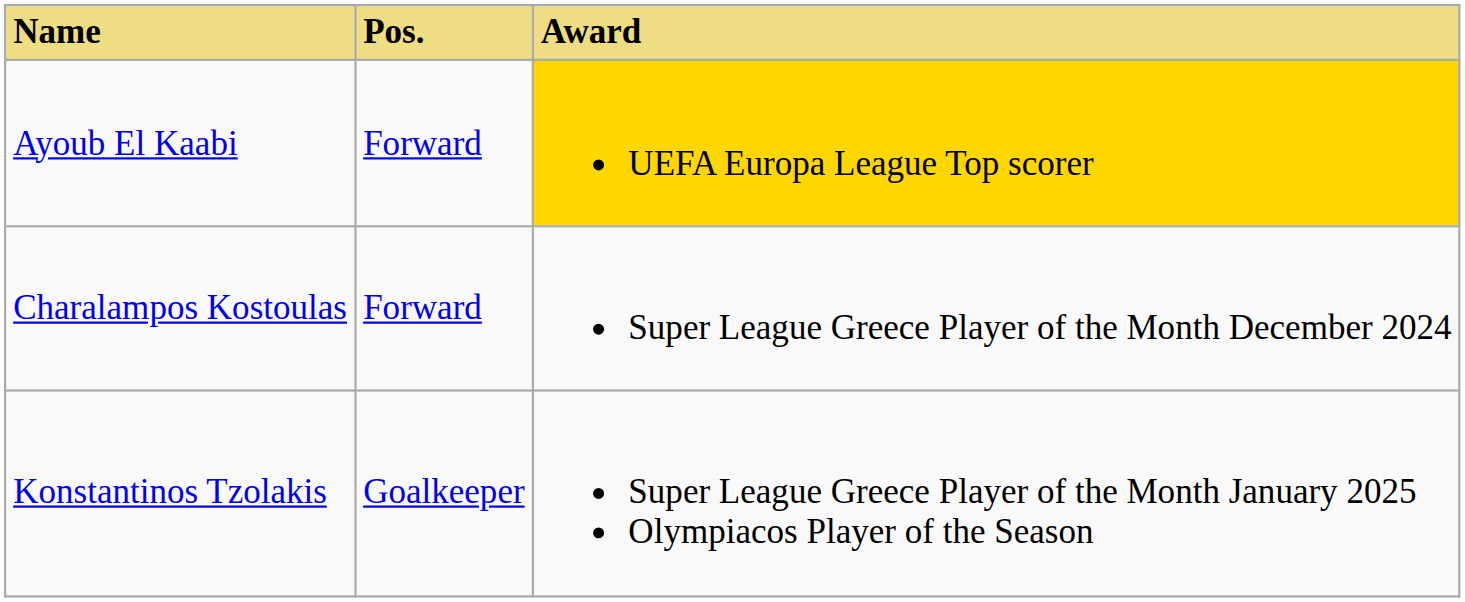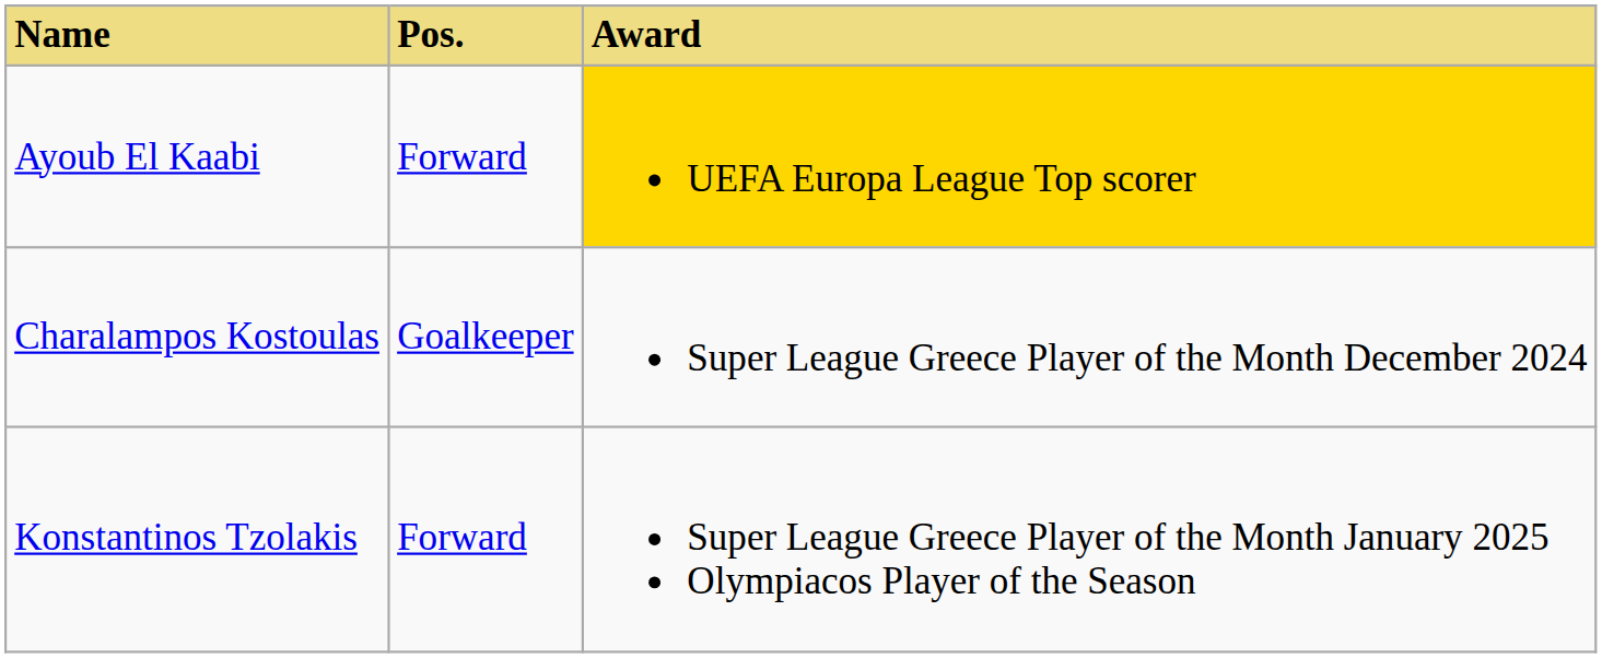Charalampos Kostoulas | Pos.: Forward -> Goalkeeper
Konstantinos Tzolakis | Pos.: Goalkeeper -> Forward
